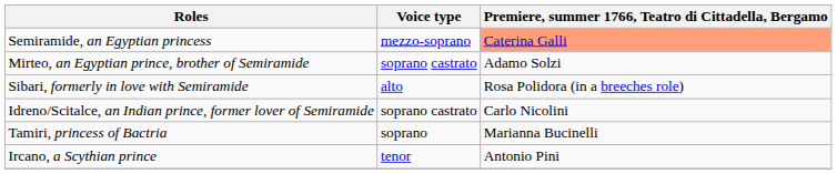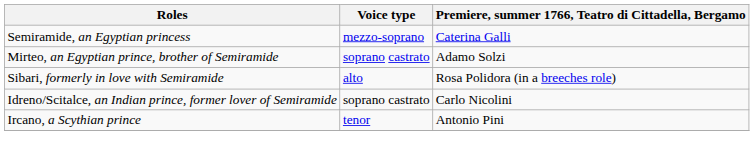Semiramide, an Egyptian princess | Premiere, summer 1766, Teatro di Cittadella, Bergamo: lightsalmon background -> no background
- row: Tamiri, princess of Bactria | soprano | Marianna Bucinelli
